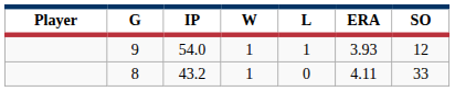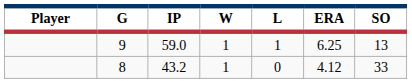9 | IP: 54.0 -> 59.0
9 | ERA: 3.93 -> 6.25
9 | SO: 12 -> 13
8 | ERA: 4.11 -> 4.12
